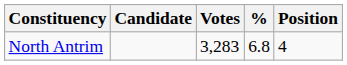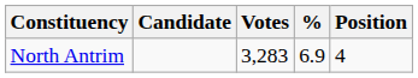North Antrim | %: 6.8 -> 6.9
